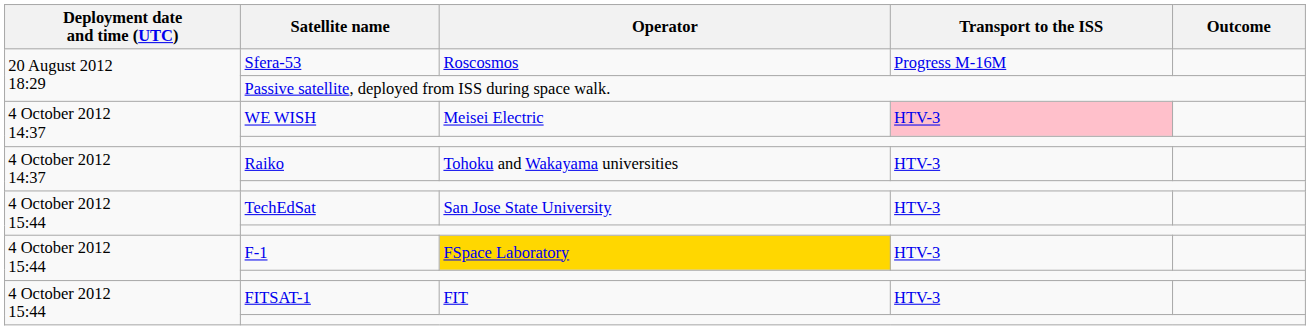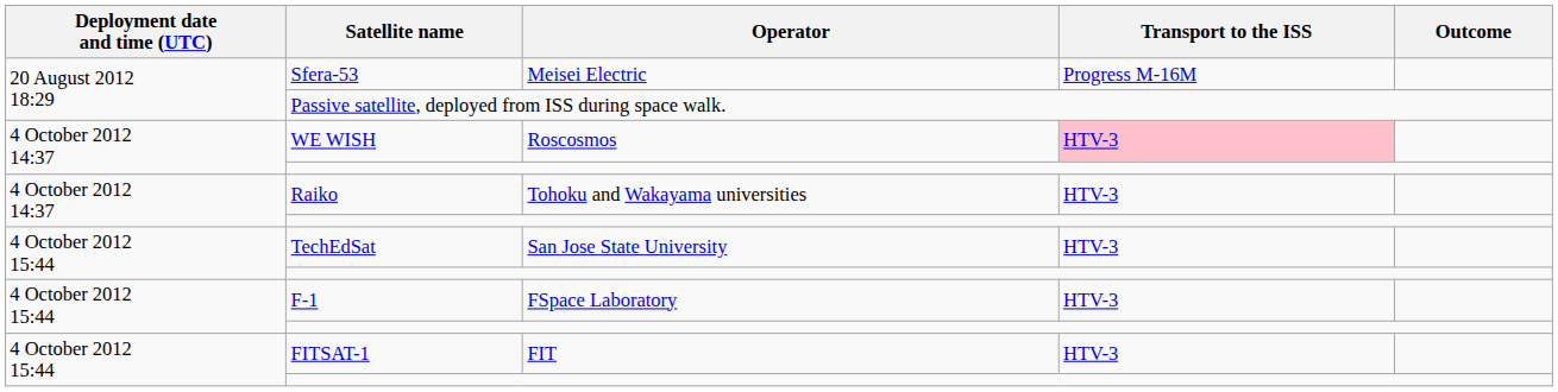Sfera-53 | Operator: Roscosmos -> Meisei Electric
WE WISH | Operator: Meisei Electric -> Roscosmos
F-1 | Operator: gold background -> no background
